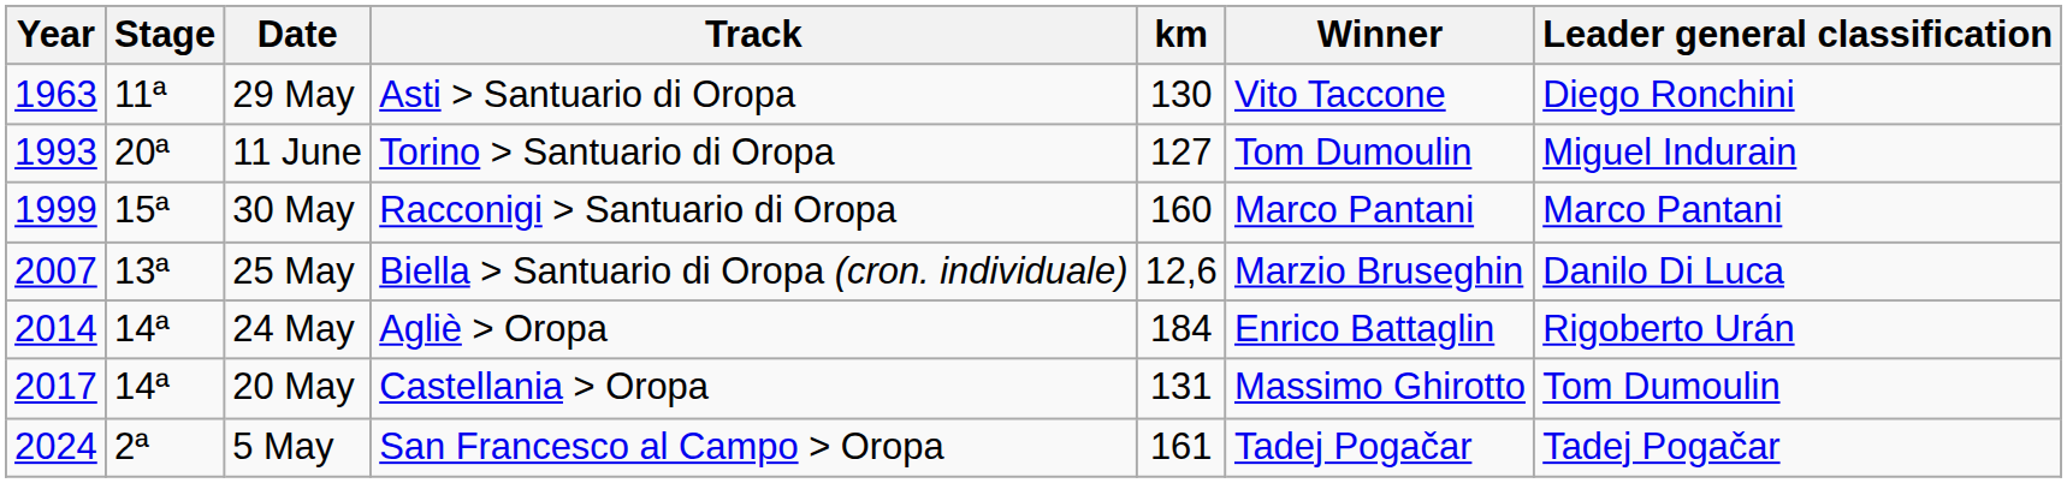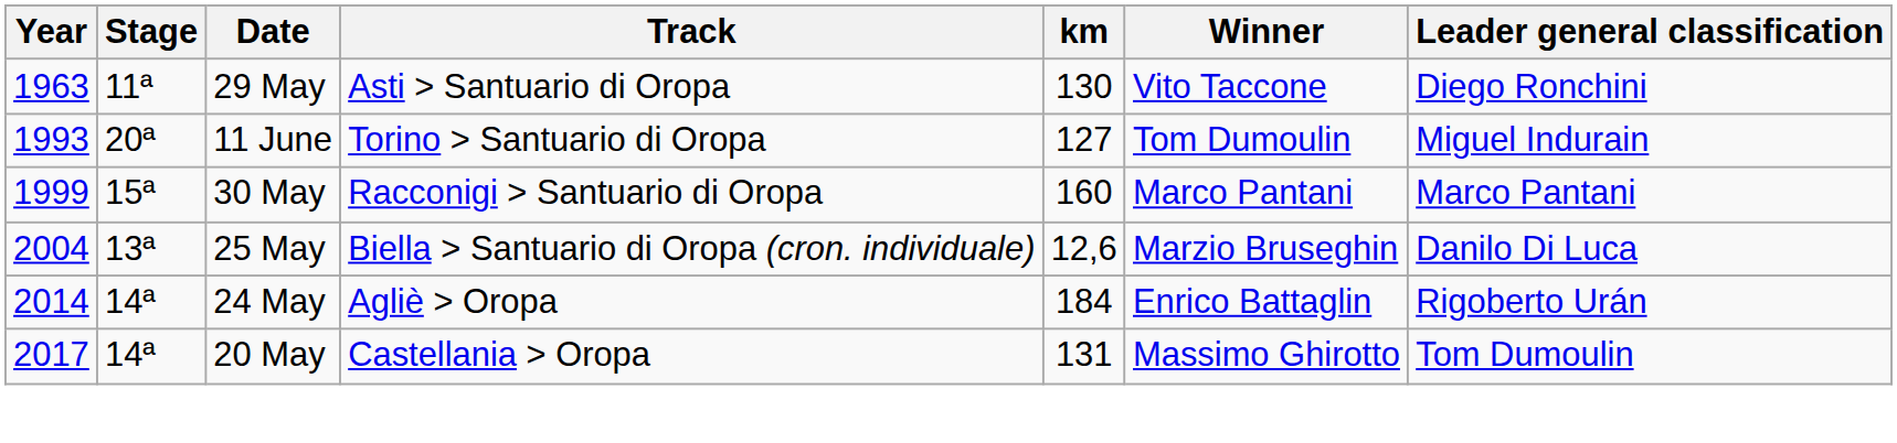25 May | Year: 2007 -> 2004
- row: 2024 | 2ª | 5 May | San Francesco al Campo > Oropa | 161 | Tadej Pogačar | Tadej Pogačar
